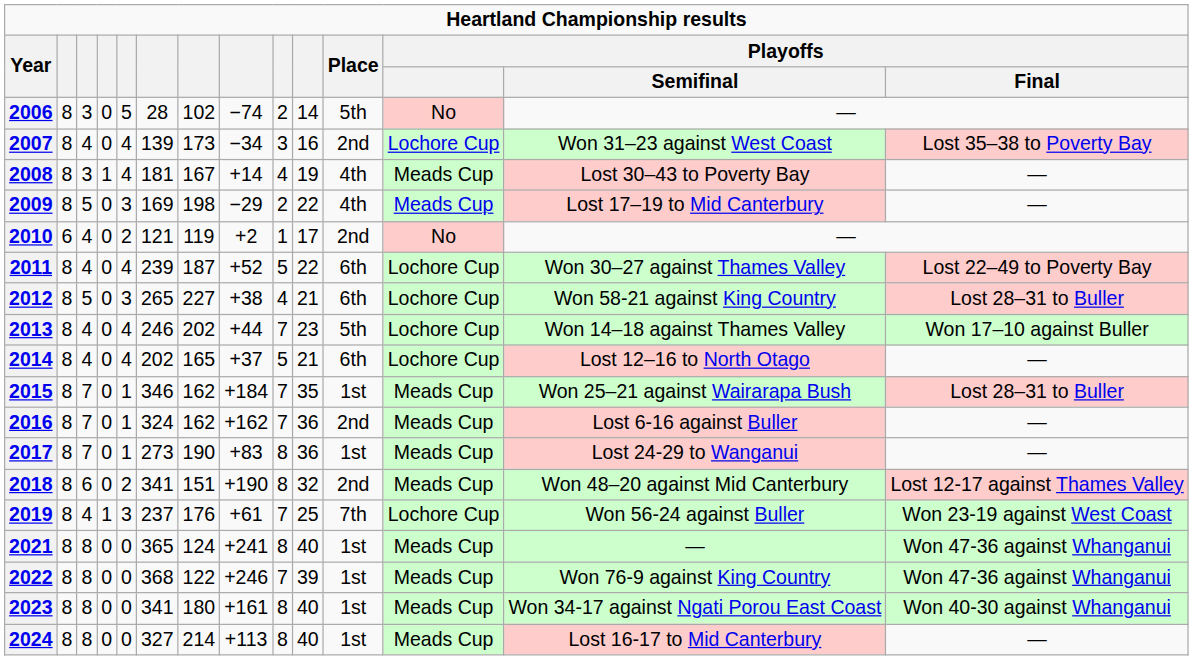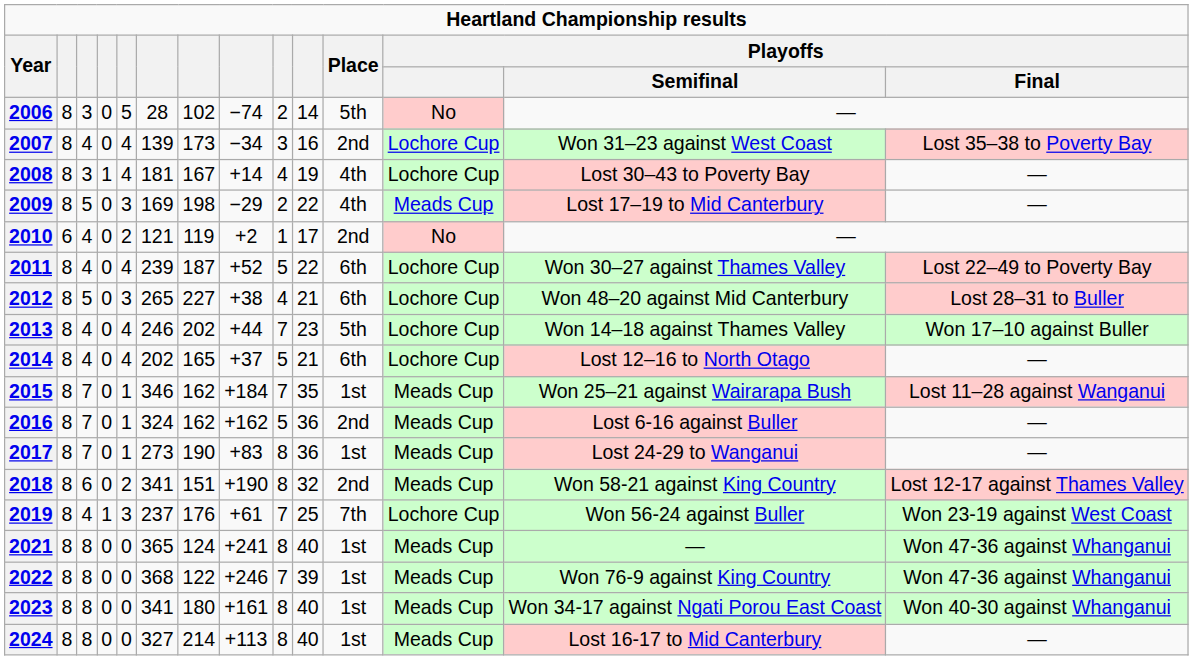2008 | Playoffs: Meads Cup -> Lochore Cup
2012 | Playoffs / Semifinal: Won 58-21 against King Country -> Won 48–20 against Mid Canterbury
2015 | Playoffs / Final: Lost 28–31 to Buller -> Lost 11–28 against Wanganui
2016 | column 9: 7 -> 5
2018 | Playoffs / Semifinal: Won 48–20 against Mid Canterbury -> Won 58-21 against King Country
